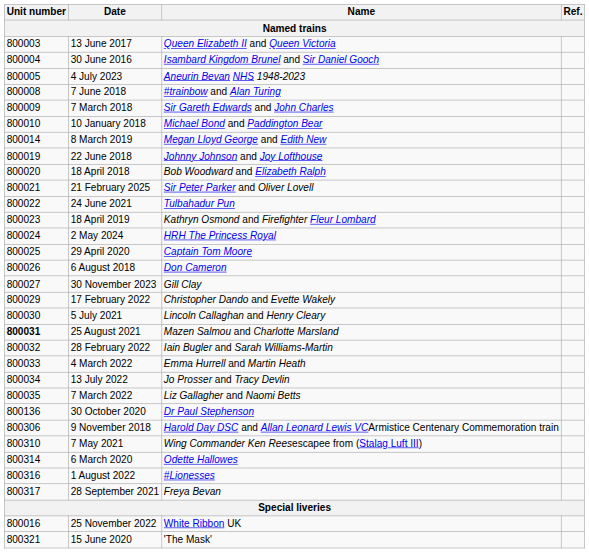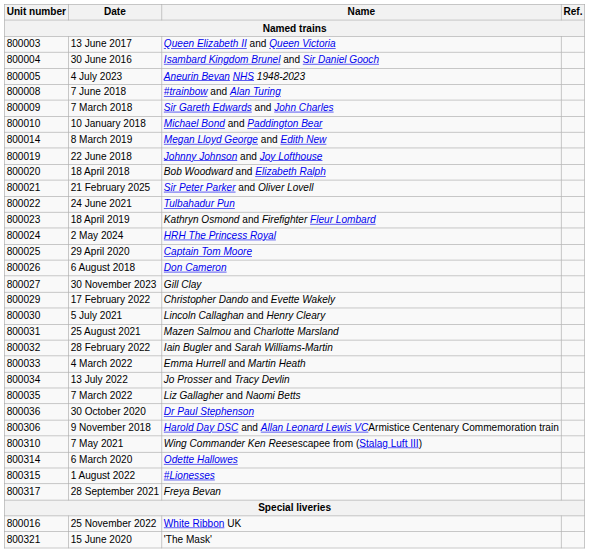25 August 2021 | Unit number: bold -> normal
30 October 2020 | Unit number: 800136 -> 800036
1 August 2022 | Unit number: 800316 -> 800315
